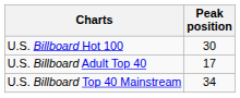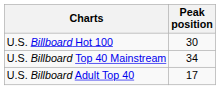rows swapped: U.S. Billboard Adult Top 40 <-> U.S. Billboard Top 40 Mainstream
